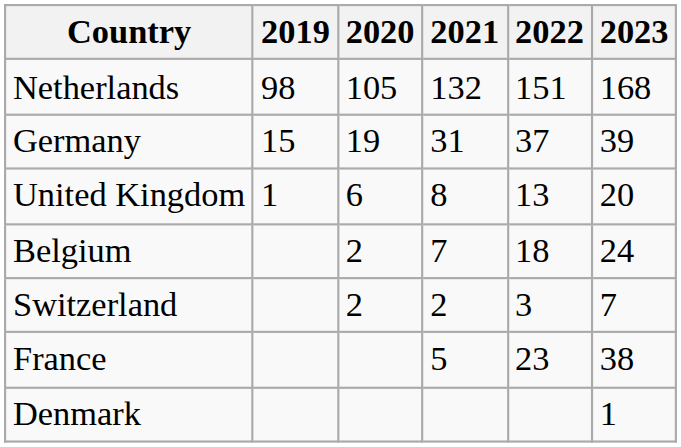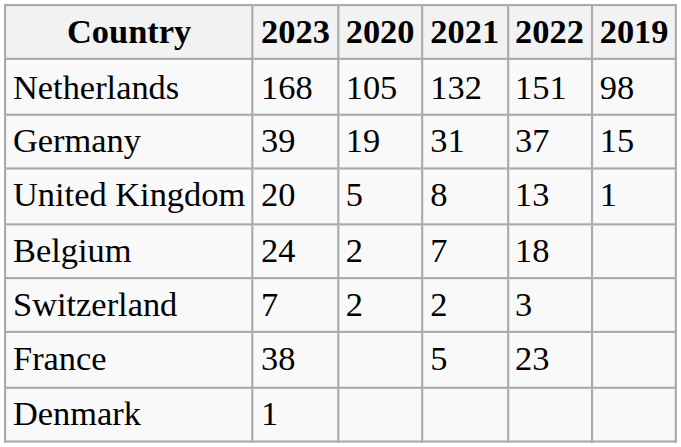columns swapped: 2019 <-> 2023
United Kingdom | 2020: 6 -> 5
